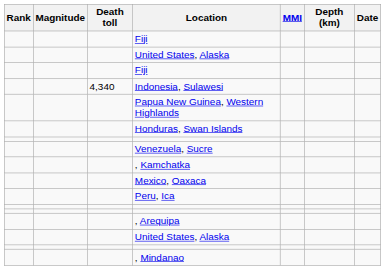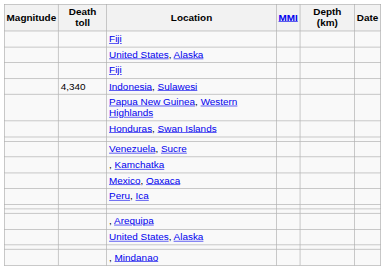- column: Rank
